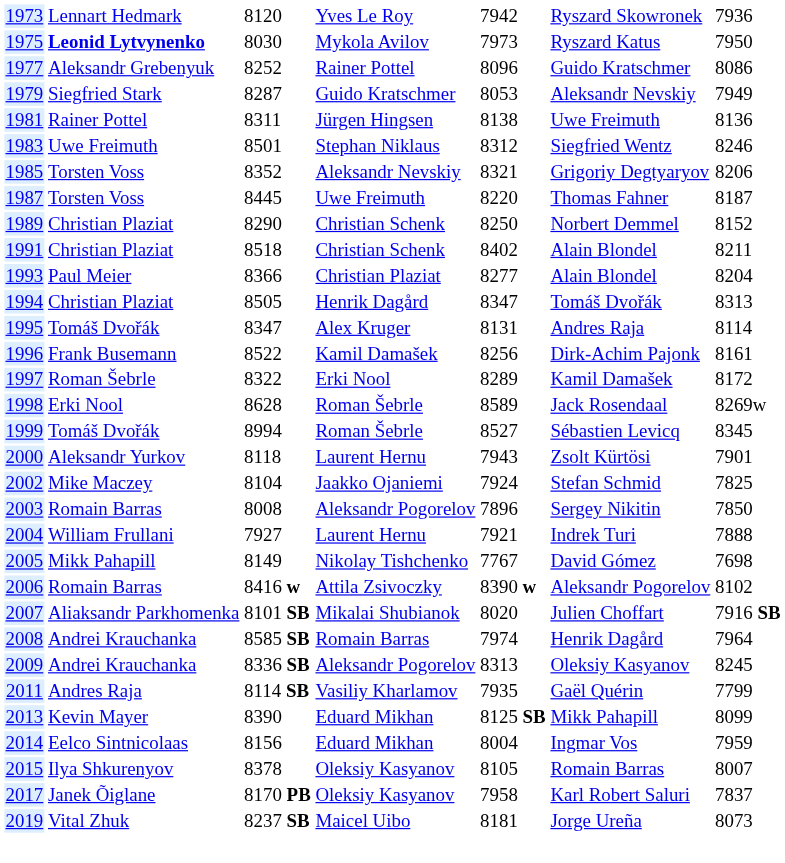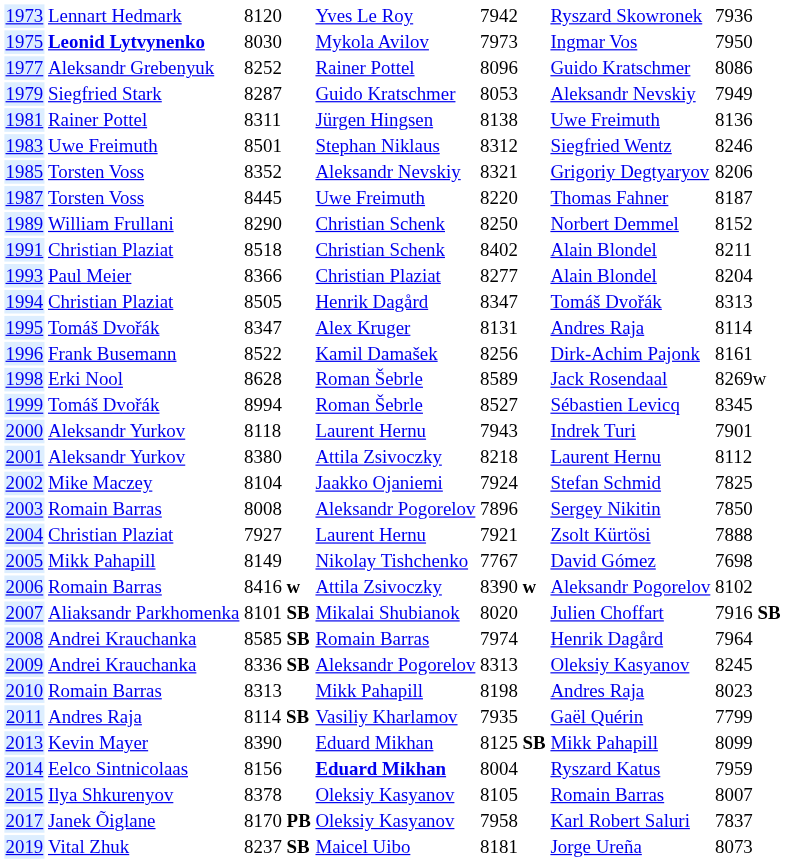1975 | column 6: Ryszard Katus -> Ingmar Vos
1989 | column 2: Christian Plaziat -> William Frullani
- row: 1997 | Roman Šebrle | 8322 | Erki Nool | 8289 | Kamil Damašek | 8172
2000 | column 6: Zsolt Kürtösi -> Indrek Turi
+ row: 2001 | Aleksandr Yurkov | 8380 | Attila Zsivoczky | 8218 | Laurent Hernu | 8112
2004 | column 2: William Frullani -> Christian Plaziat
2004 | column 6: Indrek Turi -> Zsolt Kürtösi
+ row: 2010 | Romain Barras | 8313 | Mikk Pahapill | 8198 | Andres Raja | 8023
2014 | column 4: normal -> bold
2014 | column 6: Ingmar Vos -> Ryszard Katus
